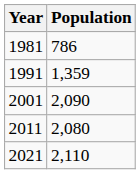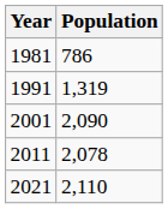1991 | Population: 1,359 -> 1,319
2011 | Population: 2,080 -> 2,078
